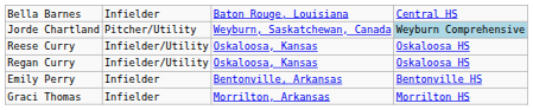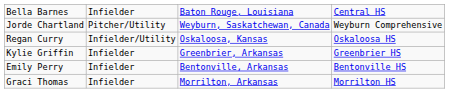Jorde Chartland | column 4: lightblue background -> no background
- row: Reese Curry | Infielder/Utility | Oskaloosa, Kansas | Oskaloosa HS
+ row: Kylie Griffin | Infielder | Greenbrier, Arkansas | Greenbrier HS
